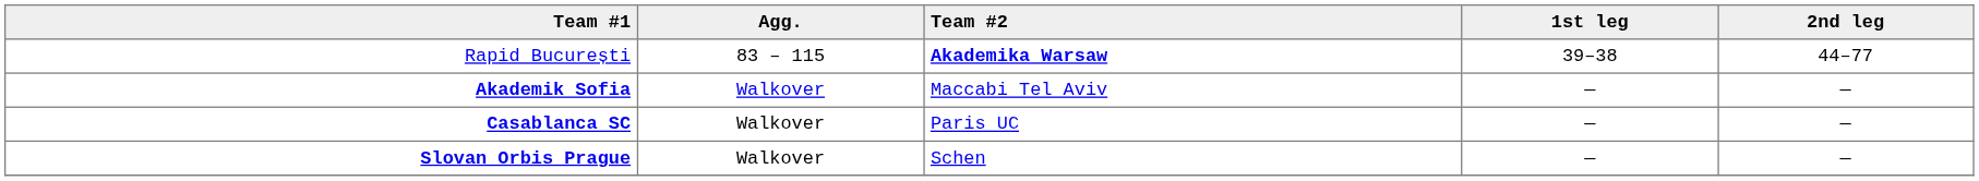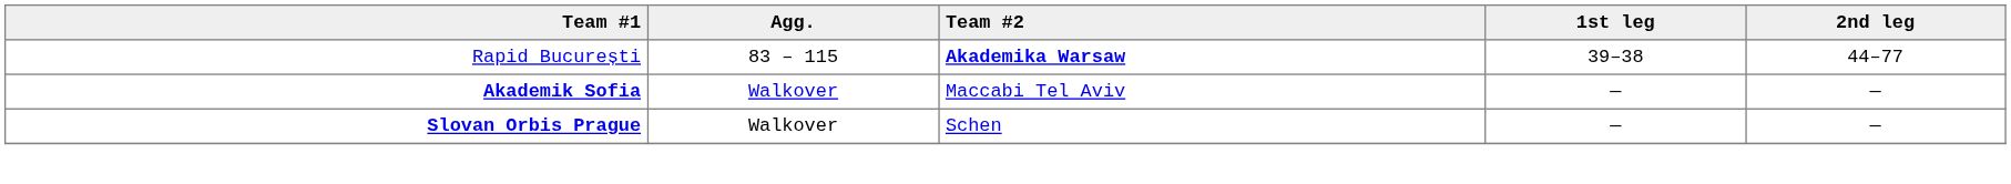- row: Casablanca SC | Walkover | Paris UC | — | —
